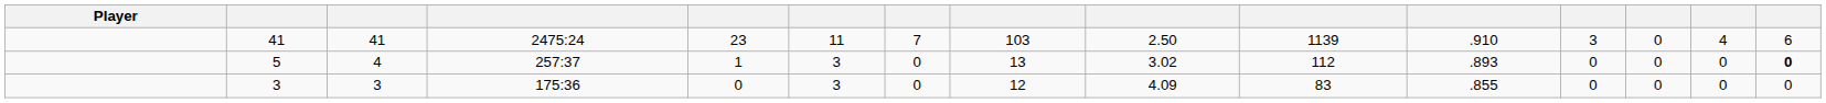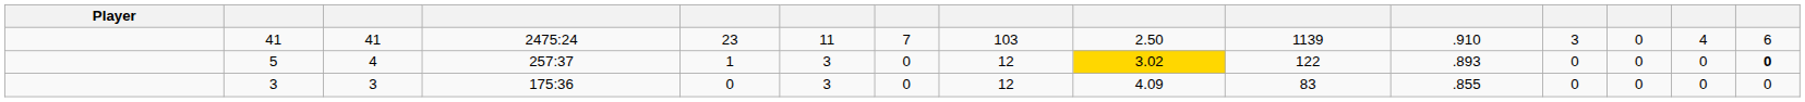5 | column 8: 13 -> 12
5 | column 9: no background -> gold background
5 | column 10: 112 -> 122
